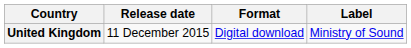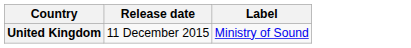- column: Format | Digital download
